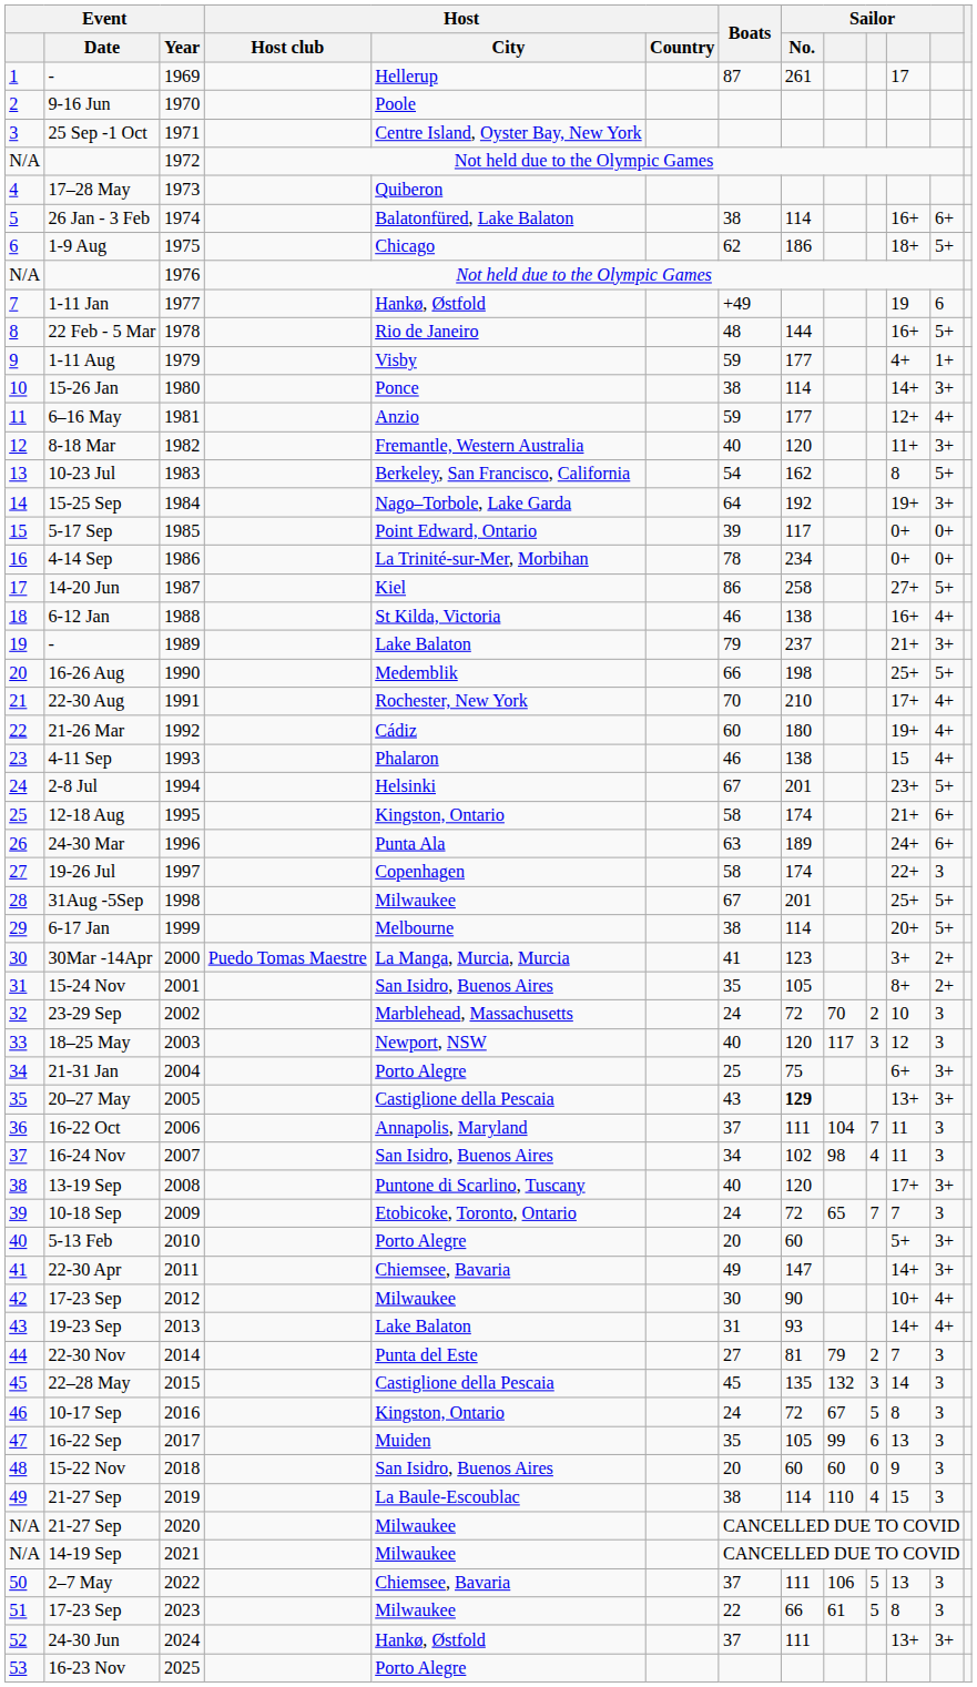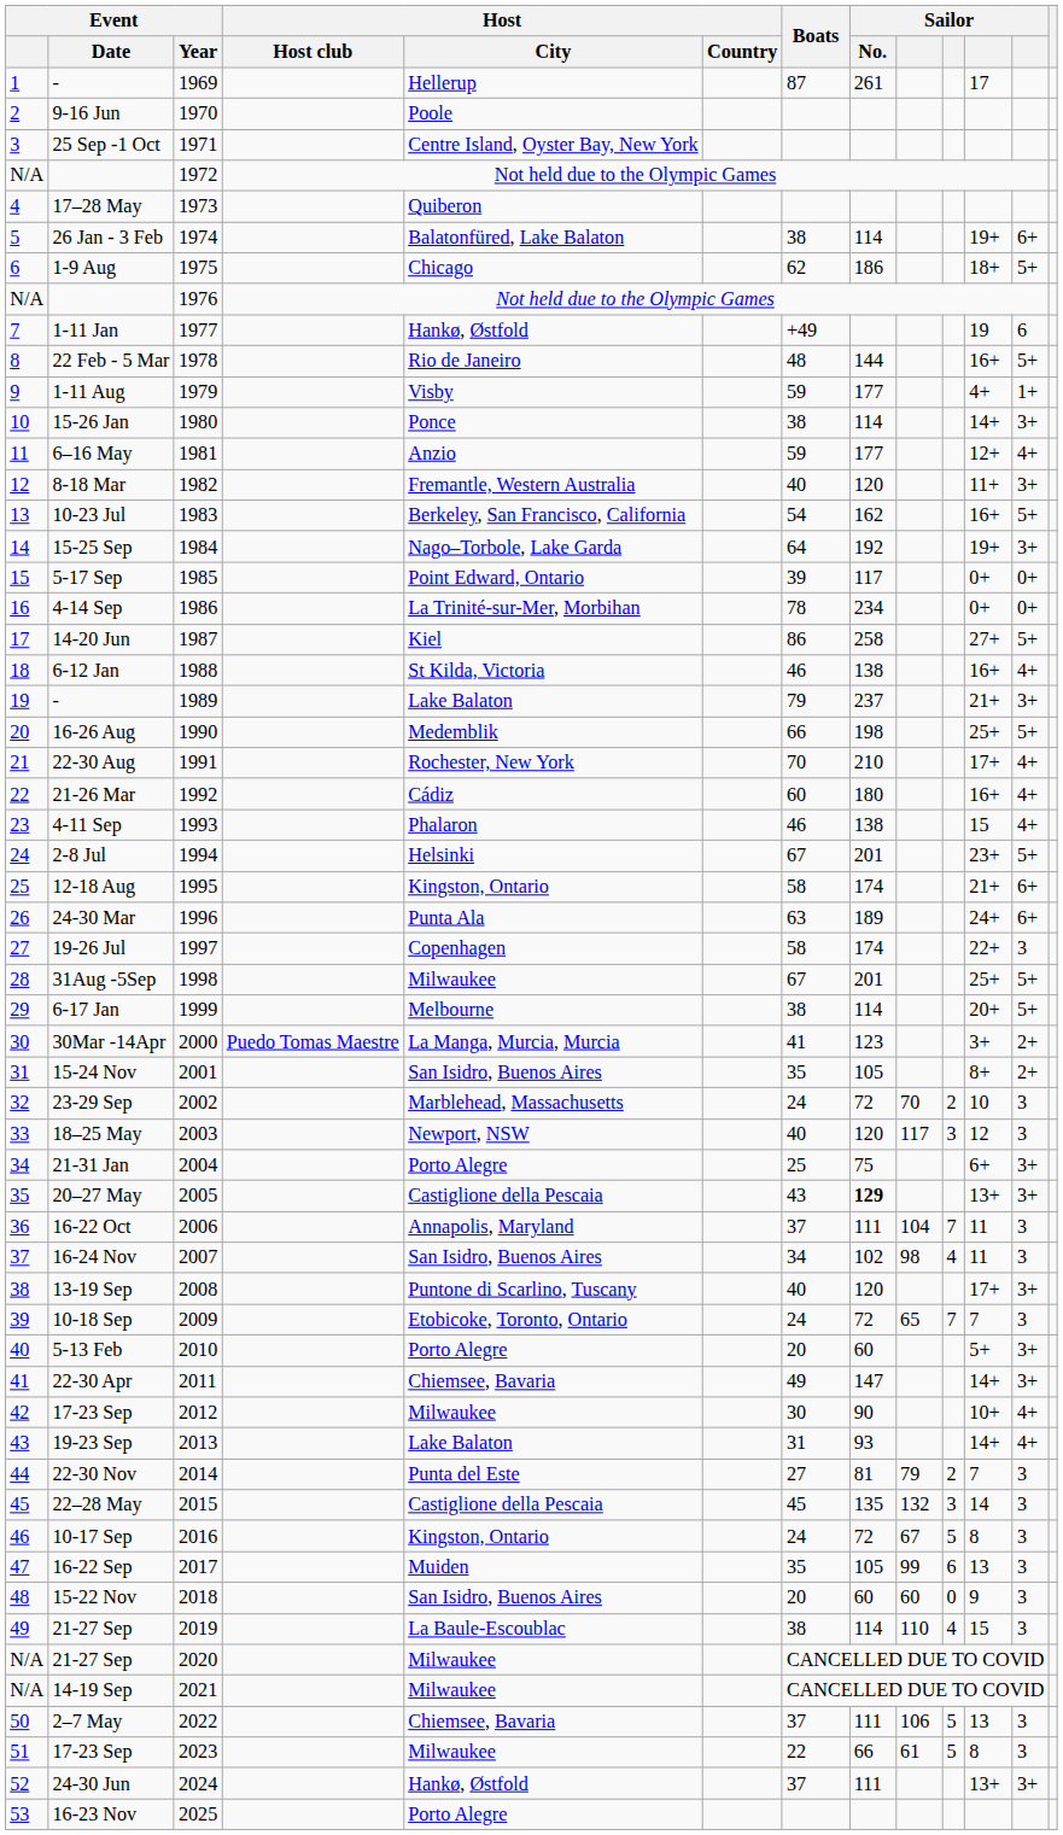26 Jan - 3 Feb | column 11: 16+ -> 19+
10-23 Jul | column 11: 8 -> 16+
21-26 Mar | column 11: 19+ -> 16+
